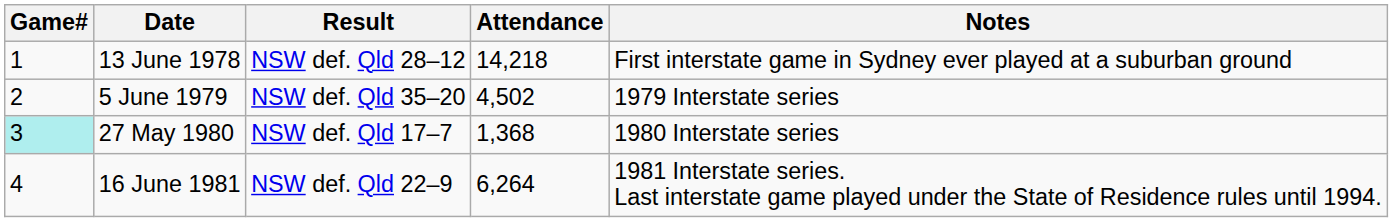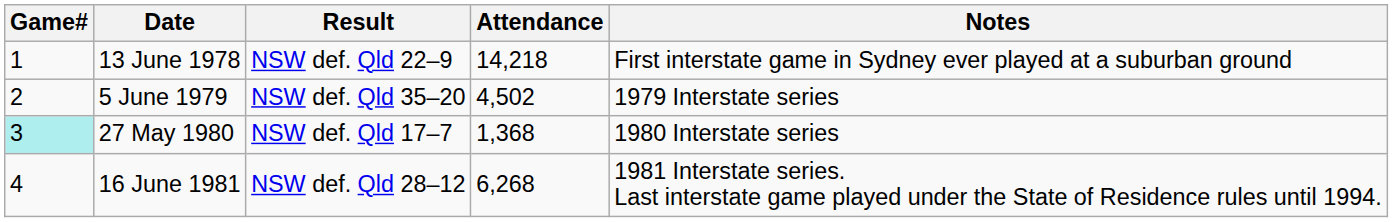13 June 1978 | Result: NSW def. Qld 28–12 -> NSW def. Qld 22–9
16 June 1981 | Result: NSW def. Qld 22–9 -> NSW def. Qld 28–12
16 June 1981 | Attendance: 6,264 -> 6,268
